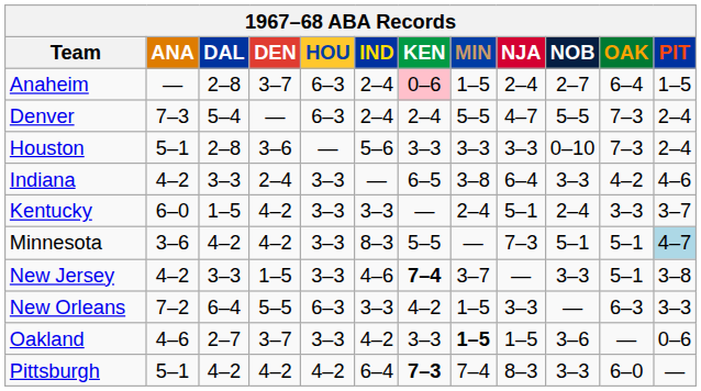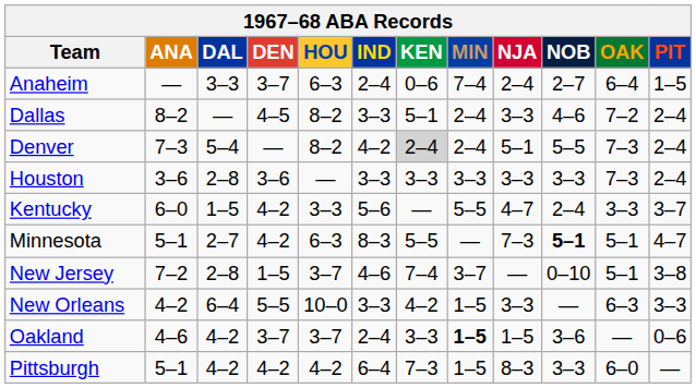Anaheim | DAL: 2–8 -> 3–3
Anaheim | KEN: pink background -> no background
Anaheim | MIN: 1–5 -> 7–4
+ row: Dallas | 8–2 | — | 4–5 | 8–2 | 3–3 | 5–1 | 2–4 | 3–3 | 4–6 | 7–2 | 2–4
Denver | HOU: 6–3 -> 8–2
Denver | IND: 2–4 -> 4–2
Denver | KEN: no background -> lightgrey background
Denver | MIN: 5–5 -> 2–4
Denver | NJA: 4–7 -> 5–1
Houston | ANA: 5–1 -> 3–6
Houston | IND: 5–6 -> 3–3
Houston | NOB: 0–10 -> 3–3
- row: Indiana | 4–2 | 3–3 | 2–4 | 3–3 | — | 6–5 | 3–8 | 6–4 | 3–3 | 4–2 | 4–6
Kentucky | IND: 3–3 -> 5–6
Kentucky | MIN: 2–4 -> 5–5
Kentucky | NJA: 5–1 -> 4–7
Minnesota | ANA: 3–6 -> 5–1
Minnesota | DAL: 4–2 -> 2–7
Minnesota | HOU: 3–3 -> 6–3
Minnesota | NOB: normal -> bold
Minnesota | PIT: lightblue background -> no background
New Jersey | ANA: 4–2 -> 7–2
New Jersey | DAL: 3–3 -> 2–8
New Jersey | HOU: 3–3 -> 3–7
New Jersey | KEN: bold -> normal
New Jersey | NOB: 3–3 -> 0–10
New Orleans | ANA: 7–2 -> 4–2
New Orleans | HOU: 6–3 -> 10–0
Oakland | DAL: 2–7 -> 4–2
Oakland | HOU: 3–3 -> 3–7
Oakland | IND: 4–2 -> 2–4
Pittsburgh | KEN: bold -> normal
Pittsburgh | MIN: 7–4 -> 1–5
